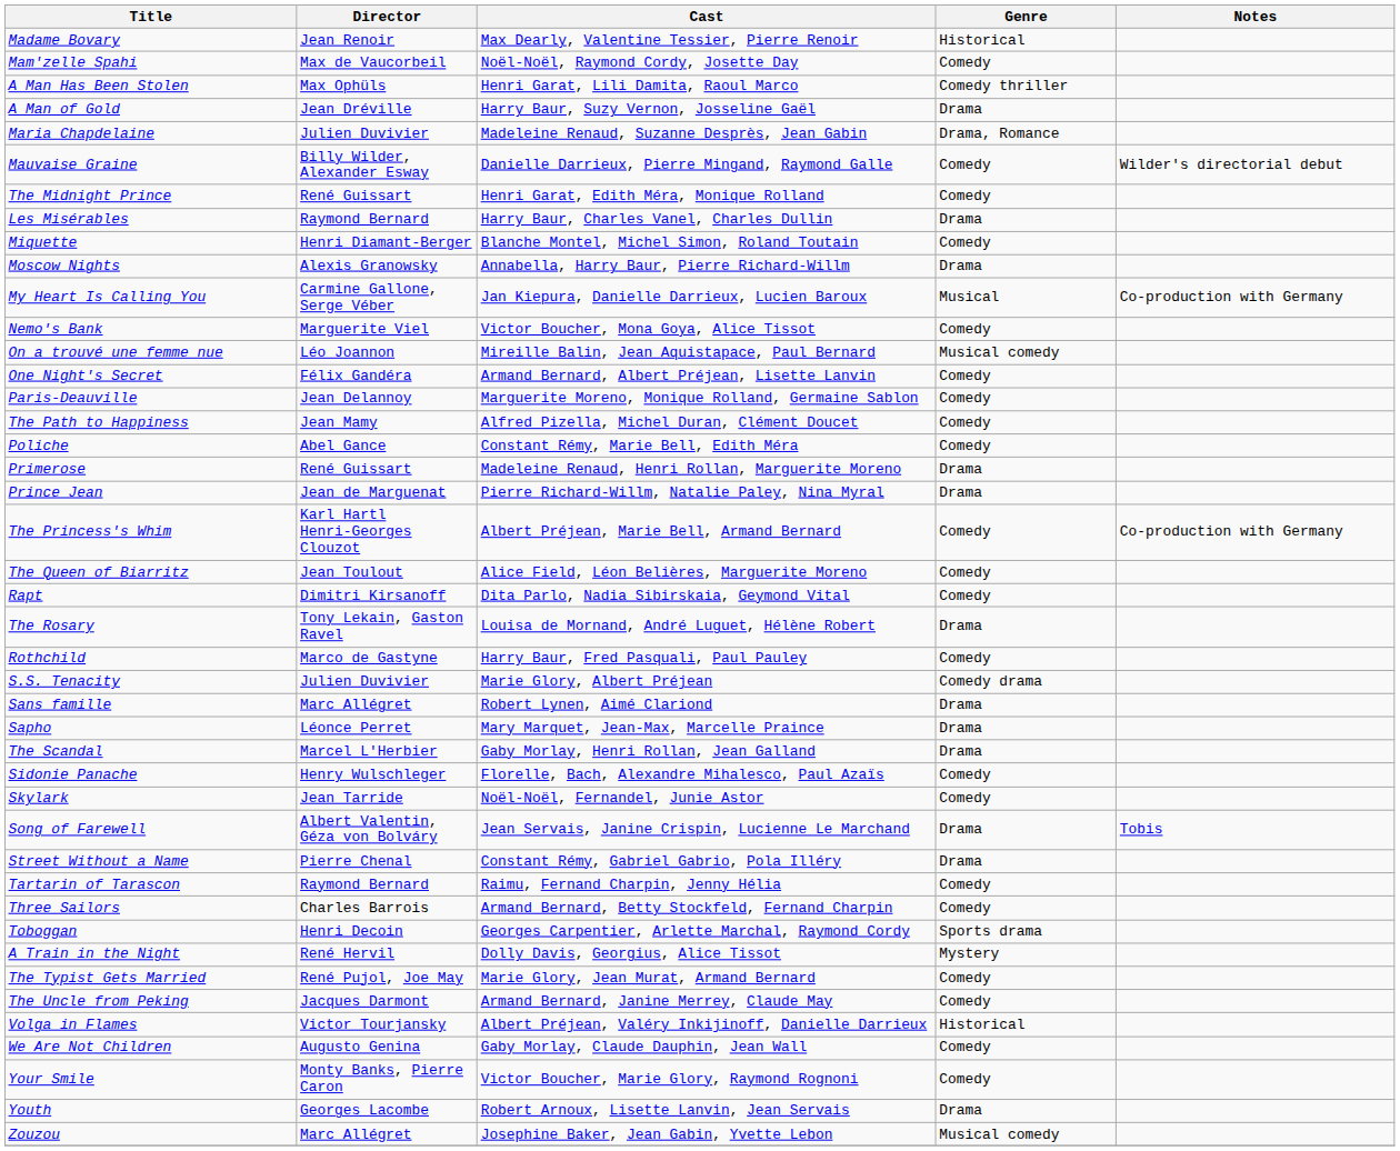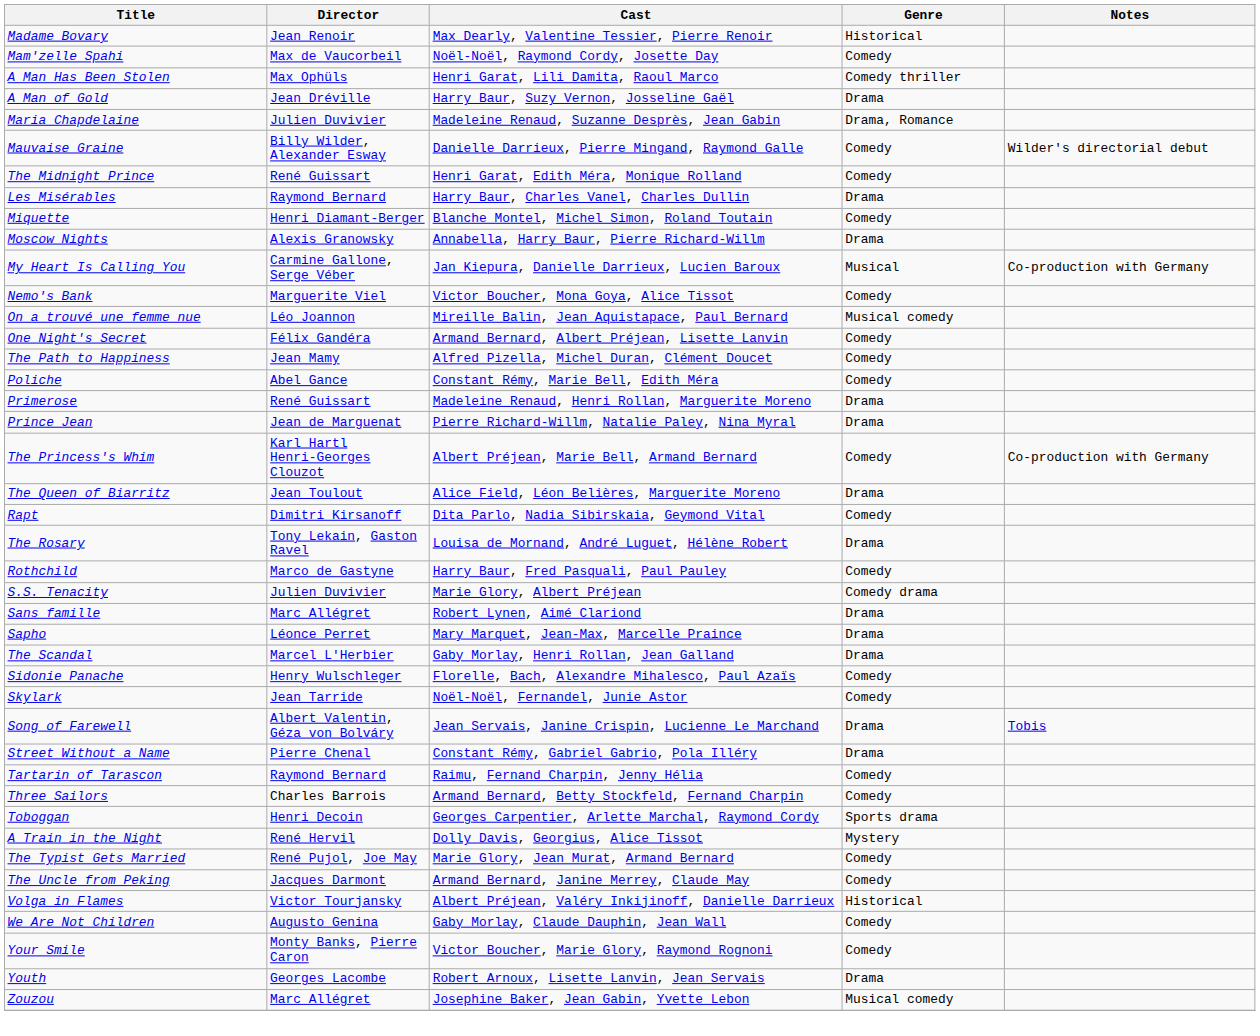- row: Paris-Deauville | Jean Delannoy | Marguerite Moreno, Monique Rolland, Germaine Sablon | Comedy
The Queen of Biarritz | Genre: Comedy -> Drama
